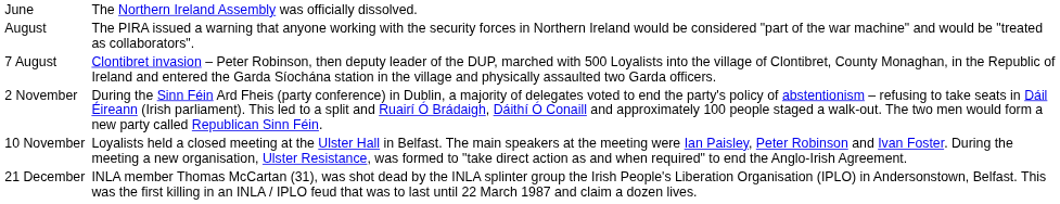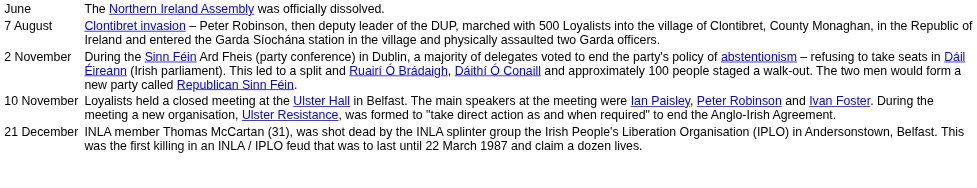- row: August | The PIRA issued a warning that anyone working with the security forces in Northern Ireland would be considered "part of the war machine" and would be "treated as collaborators".
